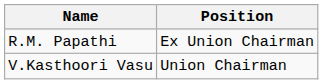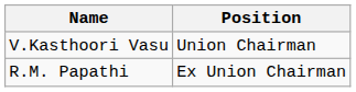rows swapped: V.Kasthoori Vasu <-> R.M. Papathi
